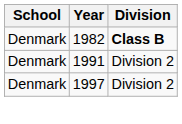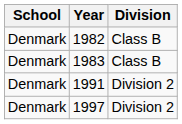1982 | Division: bold -> normal
+ row: Denmark | 1983 | Class B
